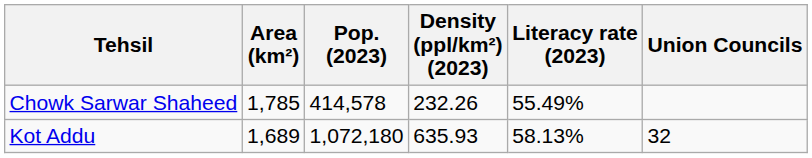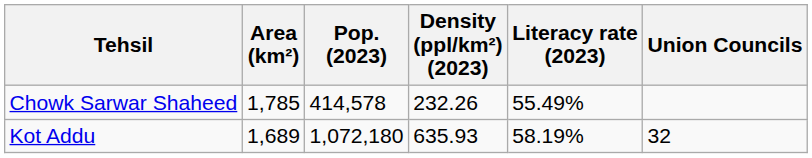Kot Addu | Literacy rate (2023): 58.13% -> 58.19%
